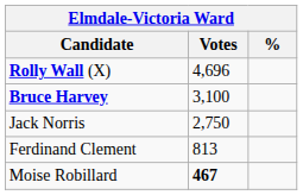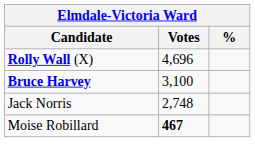Jack Norris | Votes: 2,750 -> 2,748
- row: Ferdinand Clement | 813
